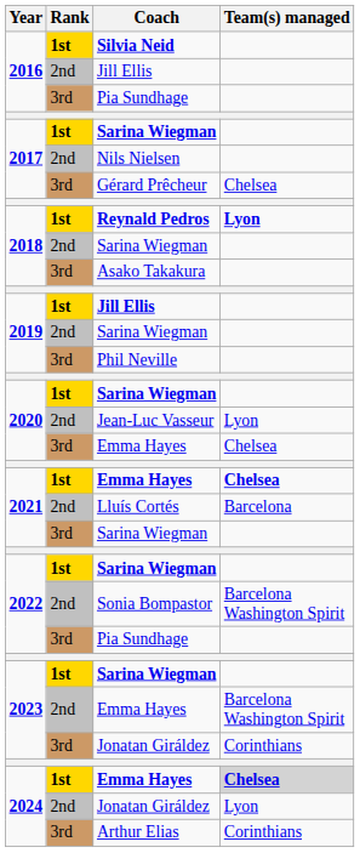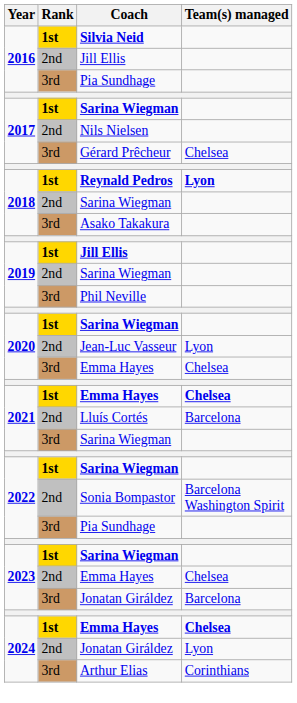2023 / Emma Hayes | Team(s) managed: Barcelona Washington Spirit -> Chelsea
2023 / Jonatan Giráldez | Team(s) managed: Corinthians -> Barcelona
2024 / Emma Hayes | Team(s) managed: lightgrey background -> no background
